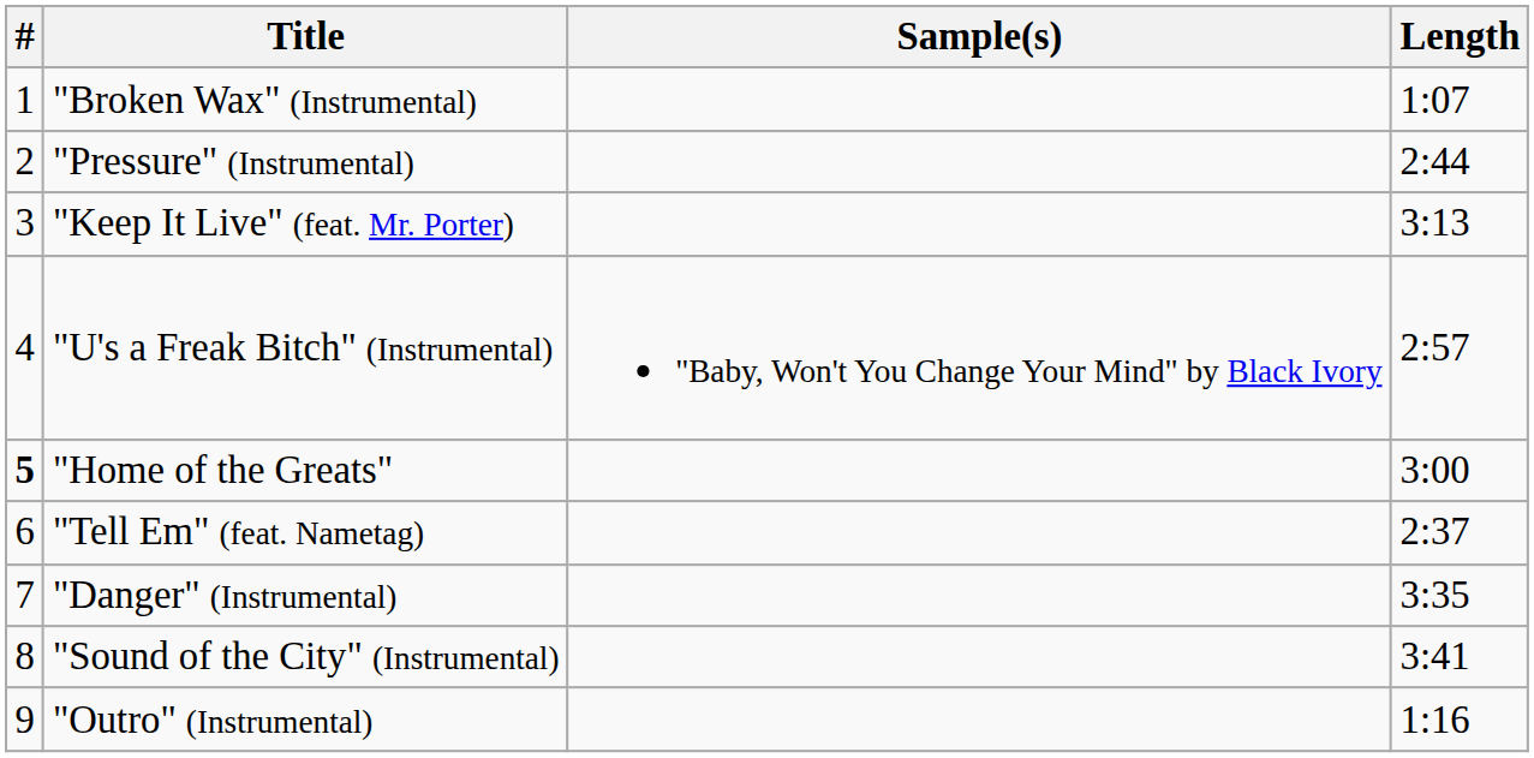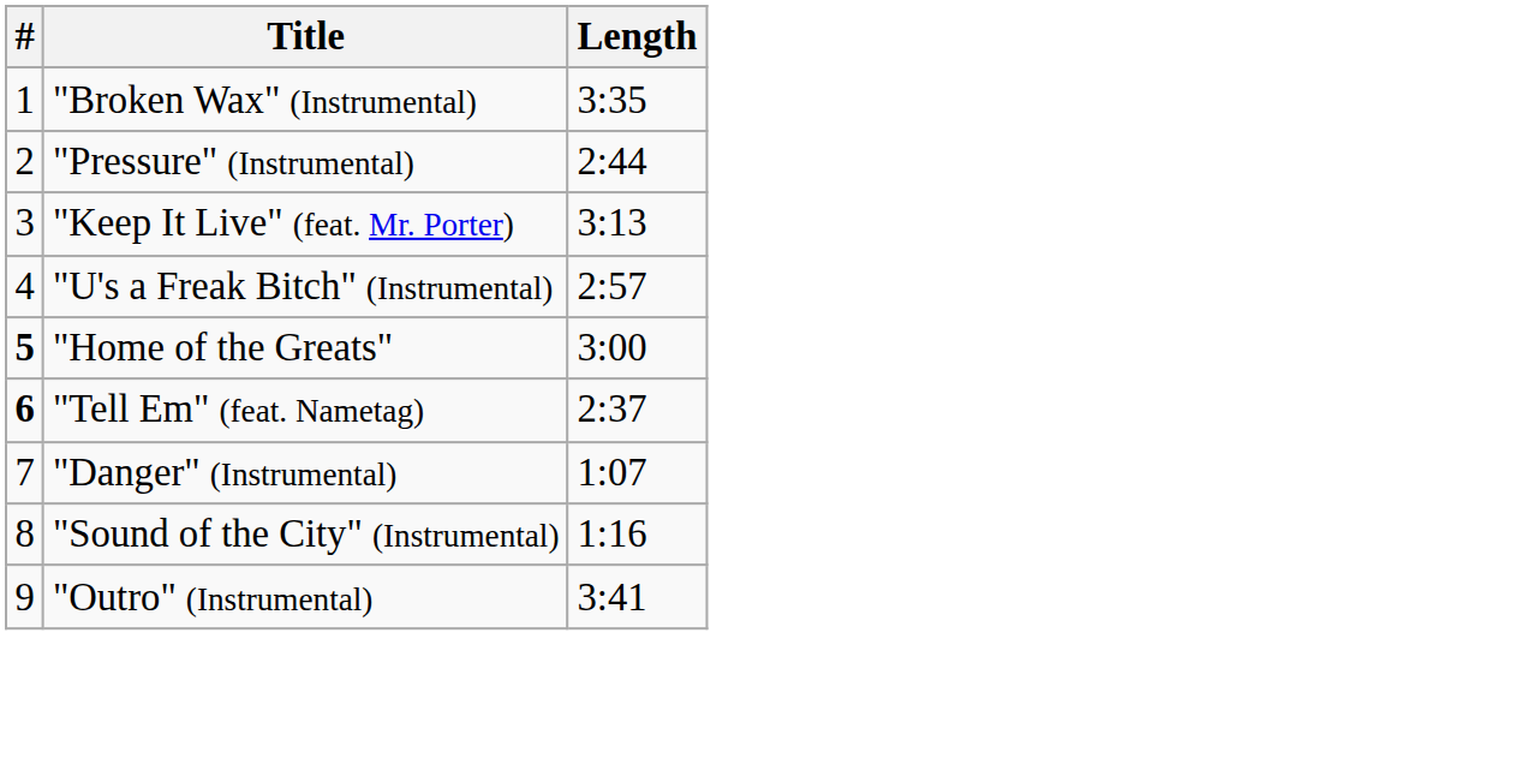- column: Sample(s) | "Baby, Won't You Change Your Mind" by Black Ivory
"Broken Wax" (Instrumental) | Length: 1:07 -> 3:35
"Tell Em" (feat. Nametag) | #: normal -> bold
"Danger" (Instrumental) | Length: 3:35 -> 1:07
"Sound of the City" (Instrumental) | Length: 3:41 -> 1:16
"Outro" (Instrumental) | Length: 1:16 -> 3:41
